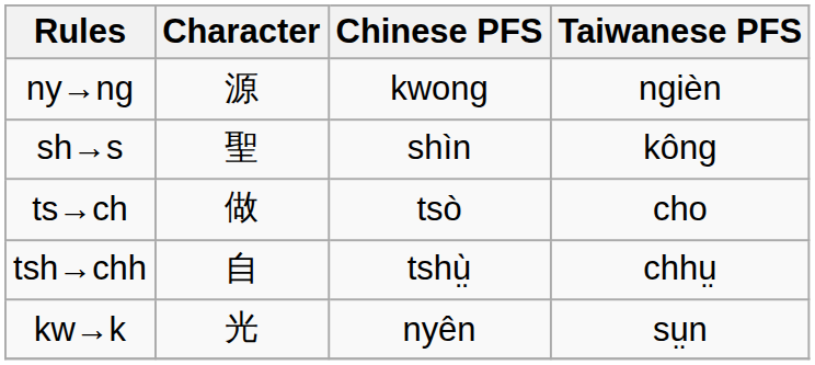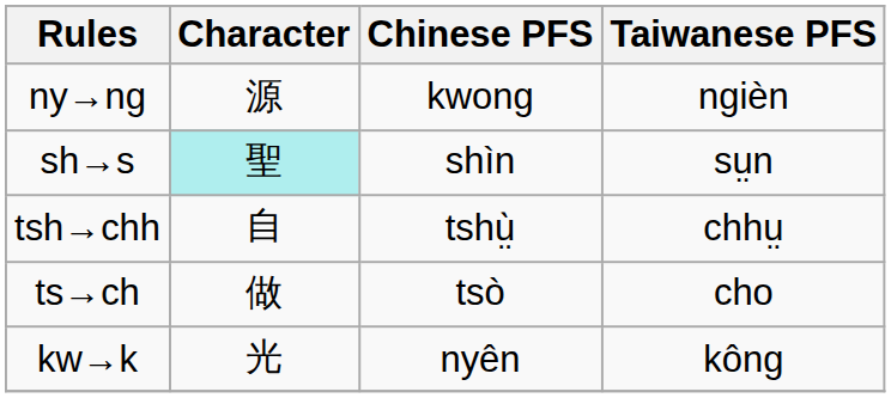sh→s | Character: no background -> paleturquoise background
sh→s | Taiwanese PFS: kông -> sṳn
rows swapped: ts→ch <-> tsh→chh
kw→k | Taiwanese PFS: sṳn -> kông
